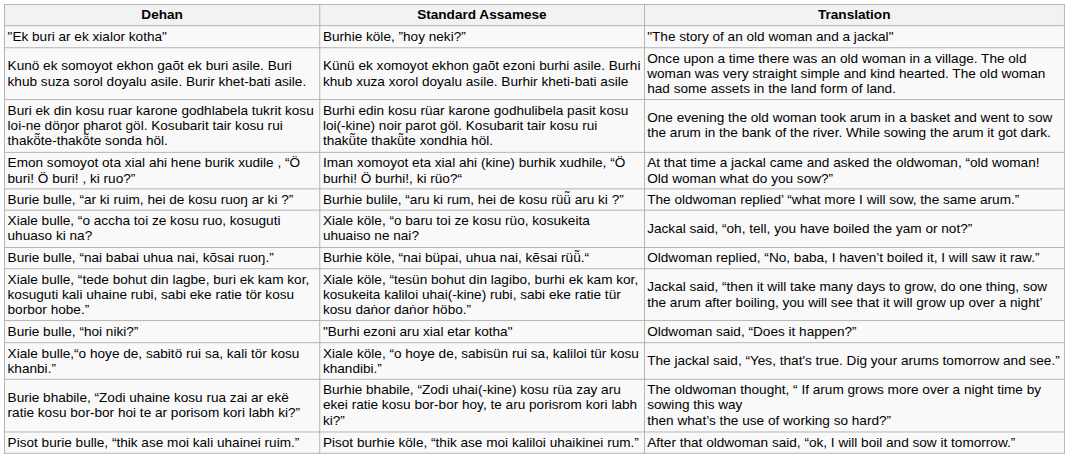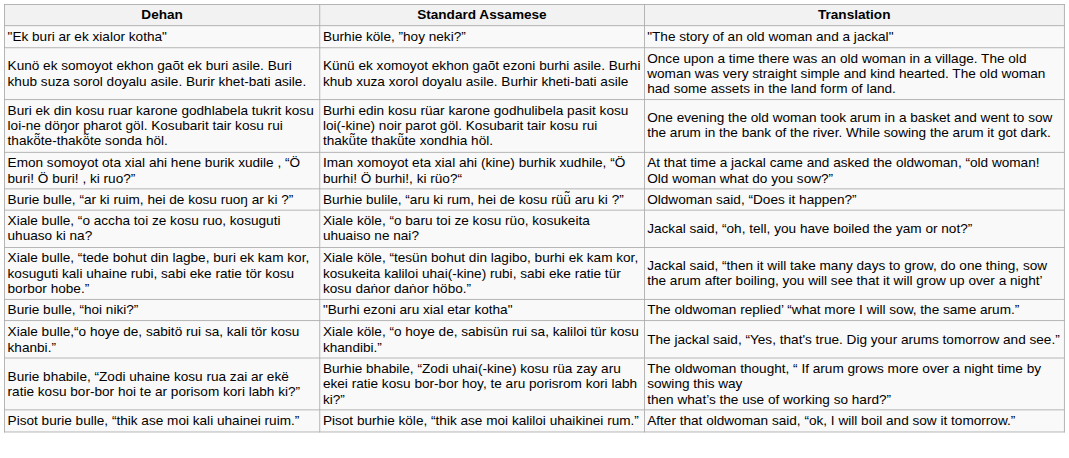Burie bulle, “ar ki ruim, hei de kosu ruoŋ ar ki ?” | Translation: The oldwoman replied’ “what more I will sow, the same arum.” -> Oldwoman said, “Does it happen?”
- row: Burie bulle, “nai babai uhua nai, kõsai ruoŋ.” | Burhie köle, “nai büpai, uhua nai, kẽsai rüü̃.“ | Oldwoman replied, “No, baba, I haven’t boiled it, I will saw it raw.”
Burie bulle, “hoi niki?” | Translation: Oldwoman said, “Does it happen?” -> The oldwoman replied’ “what more I will sow, the same arum.”
